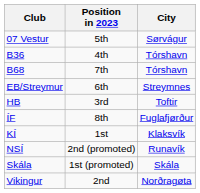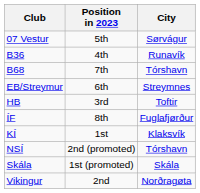B36 | City: Tórshavn -> Runavík
NSÍ | City: Runavík -> Tórshavn
